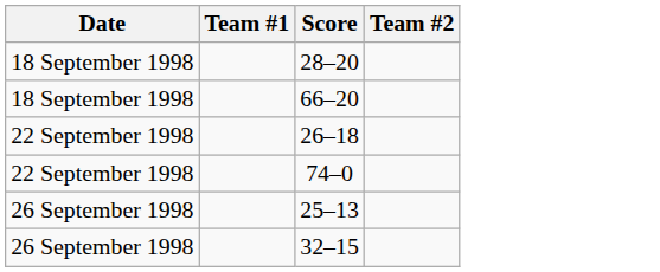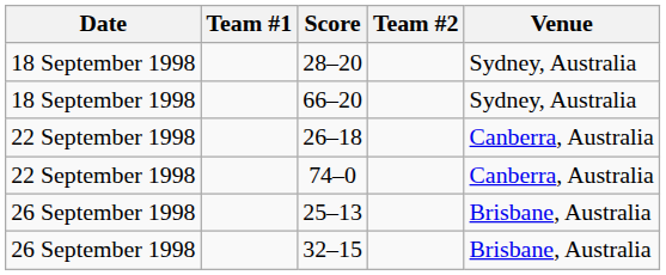+ column: Venue | Sydney, Australia | Sydney, Australia | Canberra, Australia | Canberra, Australia | Brisbane, Australia | Brisbane, Australia
